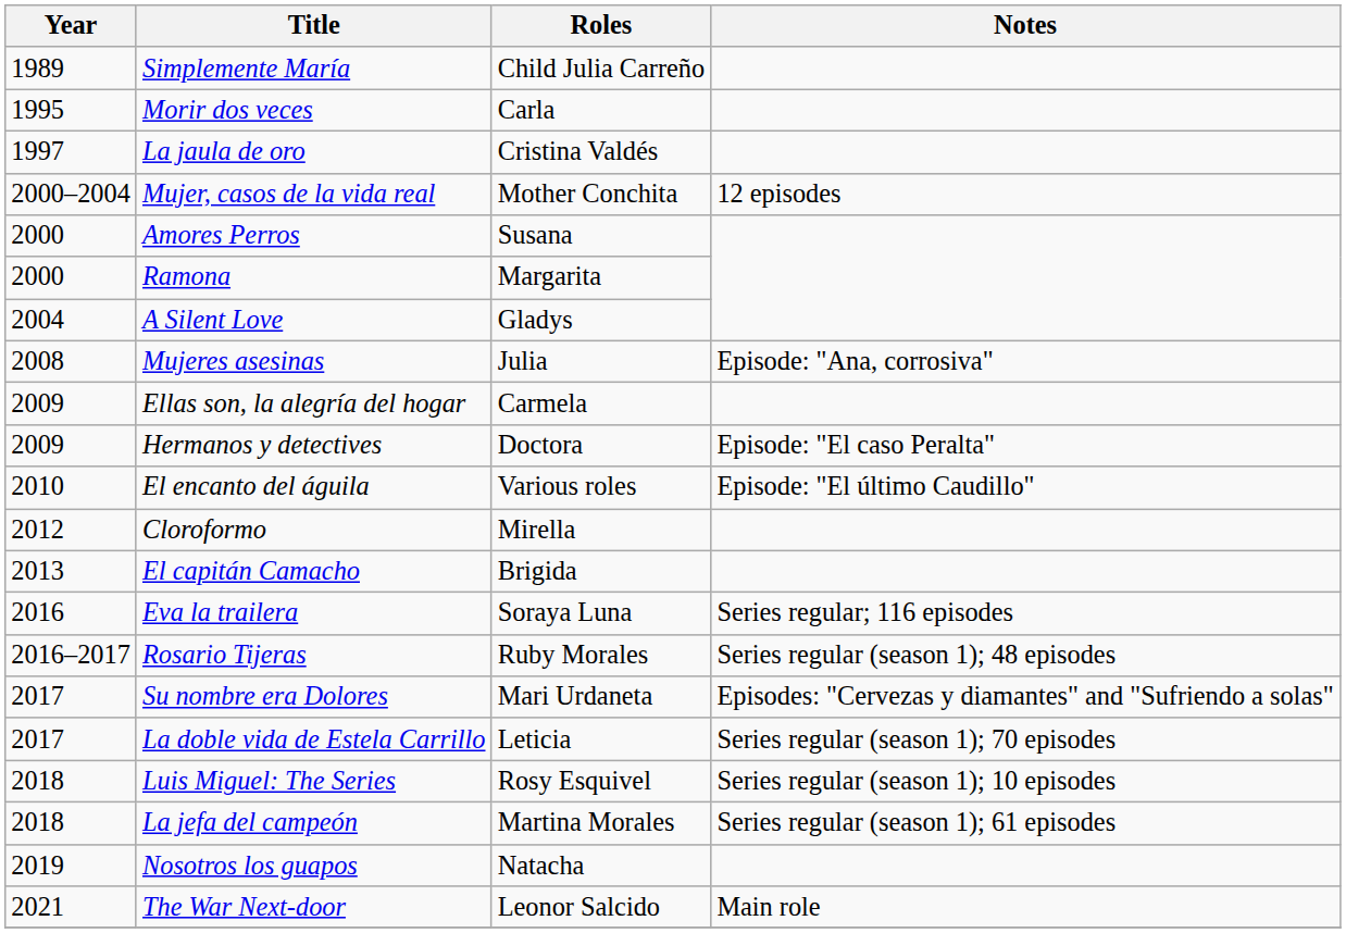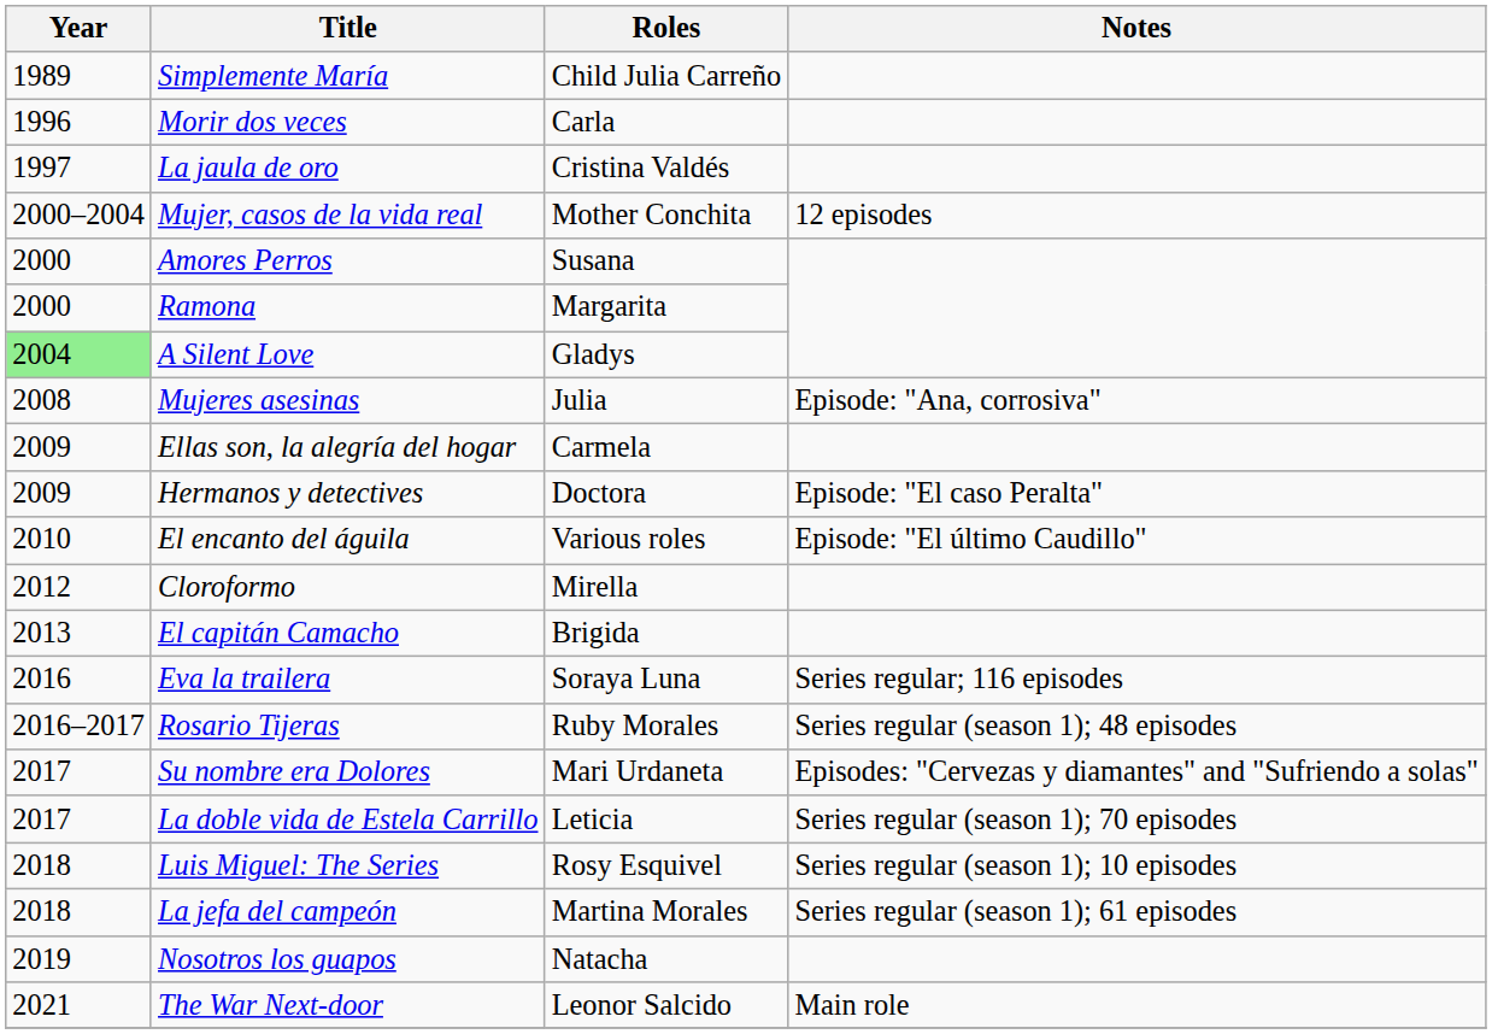Morir dos veces | Year: 1995 -> 1996
A Silent Love | Year: no background -> lightgreen background
